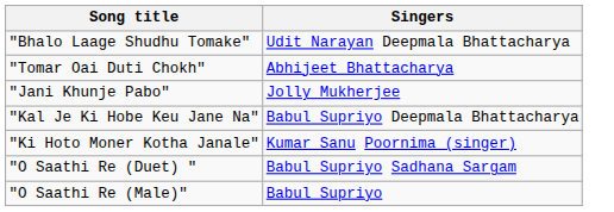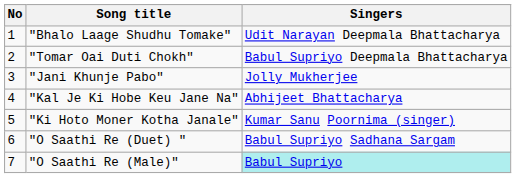+ column: No | 1 | 2 | 3 | 4 | 5 | 6 | 7
"Tomar Oai Duti Chokh" | Singers: Abhijeet Bhattacharya -> Babul Supriyo Deepmala Bhattacharya
"Kal Je Ki Hobe Keu Jane Na" | Singers: Babul Supriyo Deepmala Bhattacharya -> Abhijeet Bhattacharya
"O Saathi Re (Male)" | Singers: no background -> paleturquoise background
